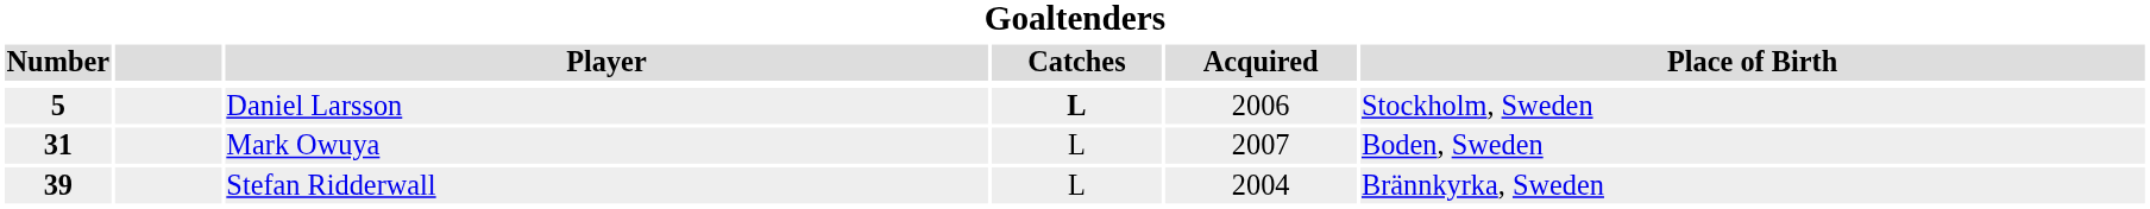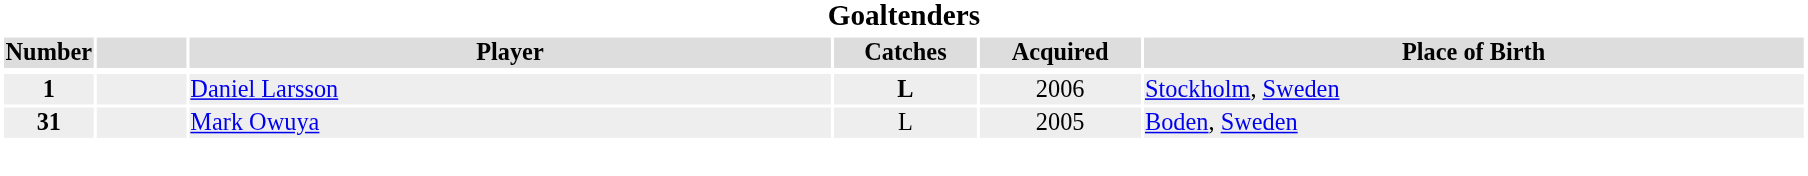Daniel Larsson | Number: 5 -> 1
Mark Owuya | Acquired: 2007 -> 2005
- row: 39 | Stefan Ridderwall | L | 2004 | Brännkyrka, Sweden
